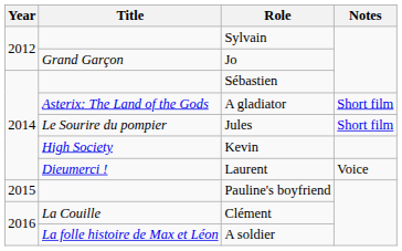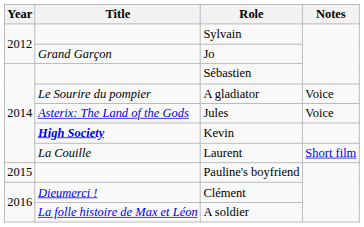A gladiator | Title: Asterix: The Land of the Gods -> Le Sourire du pompier
A gladiator | Notes: Short film -> Voice
Jules | Title: Le Sourire du pompier -> Asterix: The Land of the Gods
Jules | Notes: Short film -> Voice
Kevin | Title: normal -> bold
Laurent | Title: Dieumerci ! -> La Couille
Laurent | Notes: Voice -> Short film
Clément | Title: La Couille -> Dieumerci !
